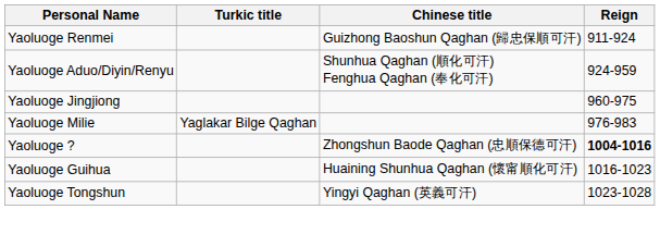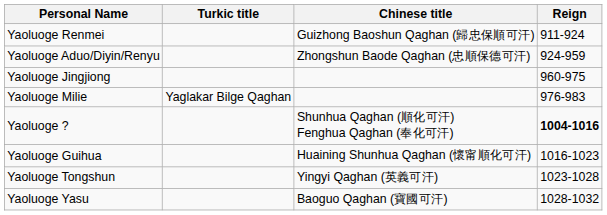Yaoluoge Aduo/Diyin/Renyu | Chinese title: Shunhua Qaghan (順化可汗) Fenghua Qaghan (奉化可汗) -> Zhongshun Baode Qaghan (忠順保德可汗)
Yaoluoge ? | Chinese title: Zhongshun Baode Qaghan (忠順保德可汗) -> Shunhua Qaghan (順化可汗) Fenghua Qaghan (奉化可汗)
+ row: Yaoluoge Yasu | Baoguo Qaghan (寶國可汗) | 1028-1032
